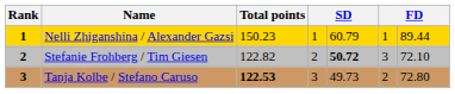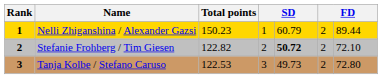Nelli Zhiganshina / Alexander Gazsi | column 6: 1 -> 2
Stefanie Frohberg / Tim Giesen | column 6: 3 -> 2
Tanja Kolbe / Stefano Caruso | Total points: bold -> normal
